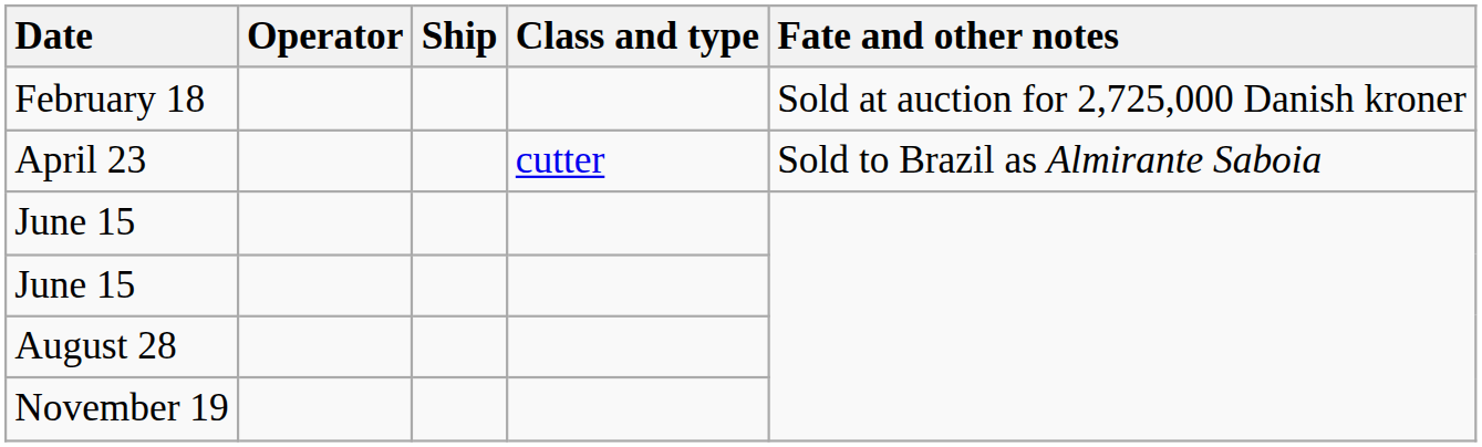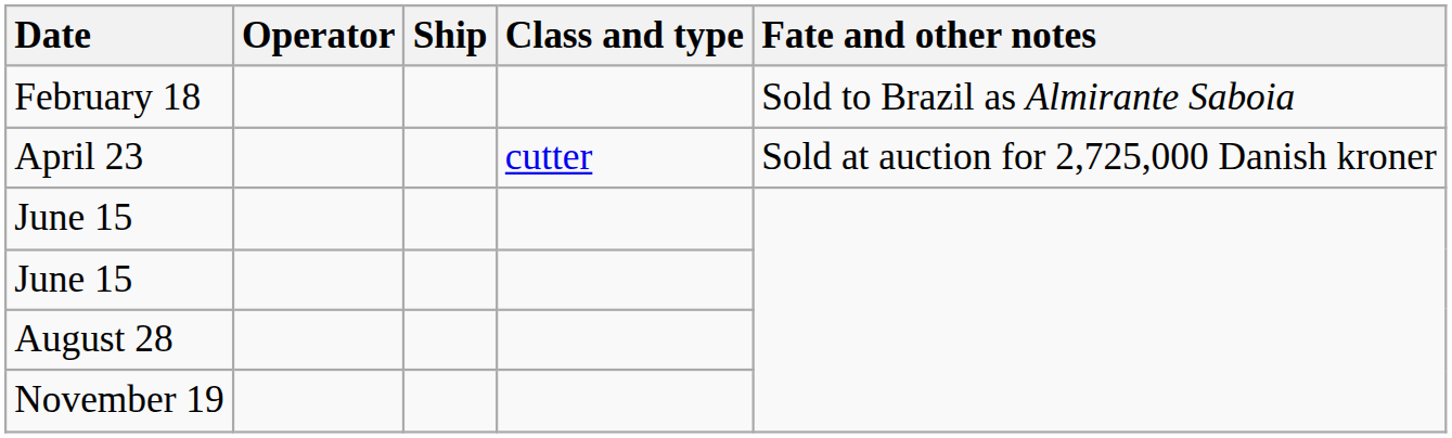February 18 | Fate and other notes: Sold at auction for 2,725,000 Danish kroner -> Sold to Brazil as Almirante Saboia
April 23 | Fate and other notes: Sold to Brazil as Almirante Saboia -> Sold at auction for 2,725,000 Danish kroner
